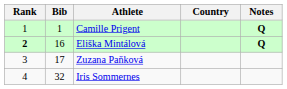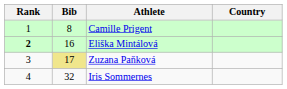- column: Notes | Q | Q
Camille Prigent | Bib: 1 -> 8
Zuzana Paňková | Bib: no background -> khaki background
